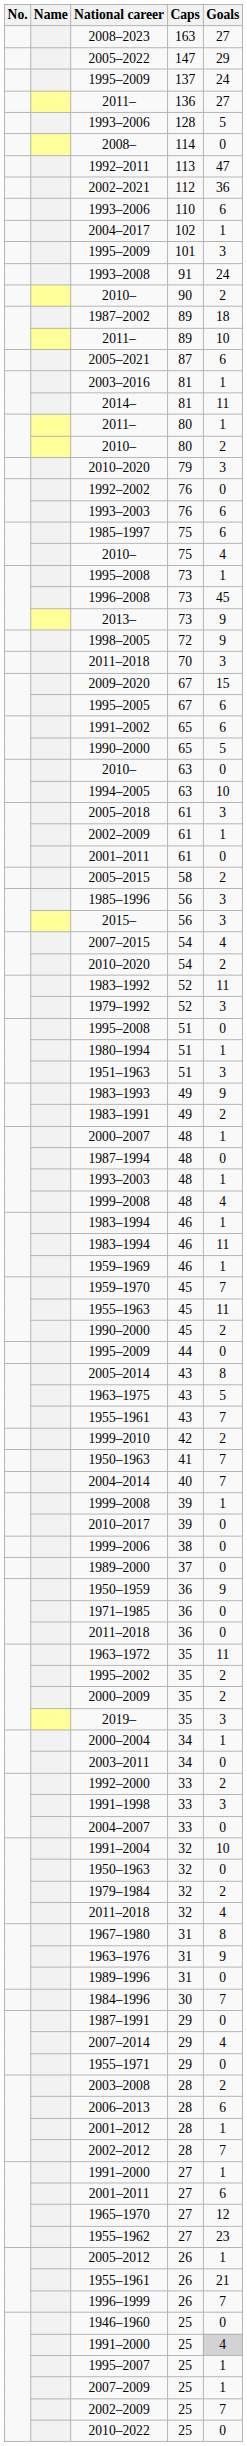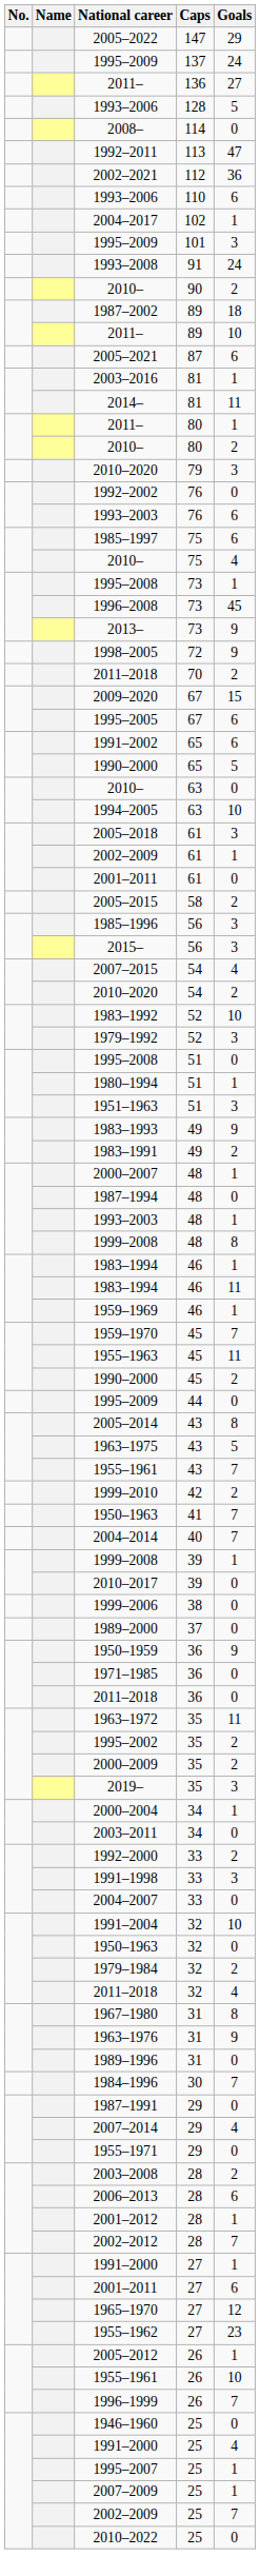- row: 2008–2023 | 163 | 27
2011–2018 / 70 | Goals: 3 -> 2
1983–1992 | Goals: 11 -> 10
1999–2008 / 48 | Goals: 4 -> 8
1955–1961 / 26 | Goals: 21 -> 10
1991–2000 / 25 | Goals: lightgrey background -> no background
